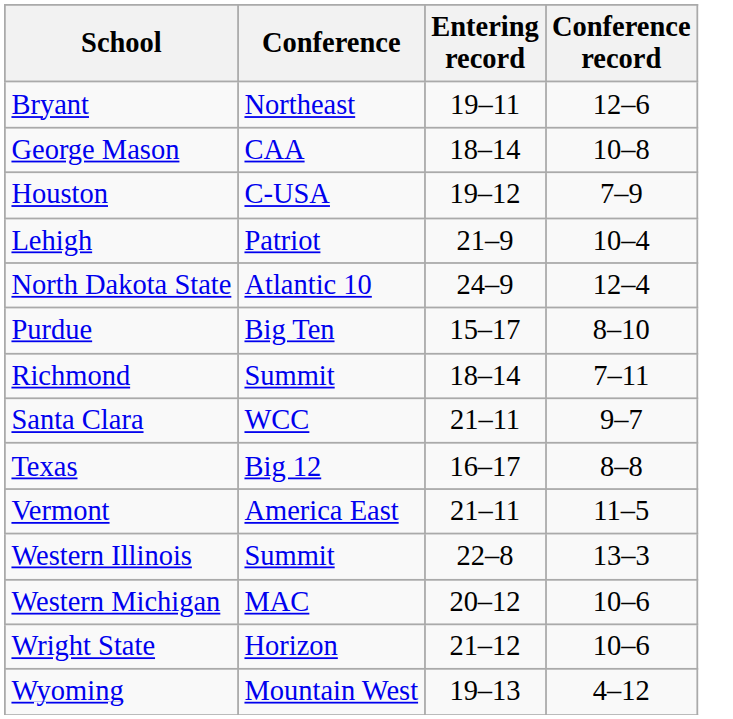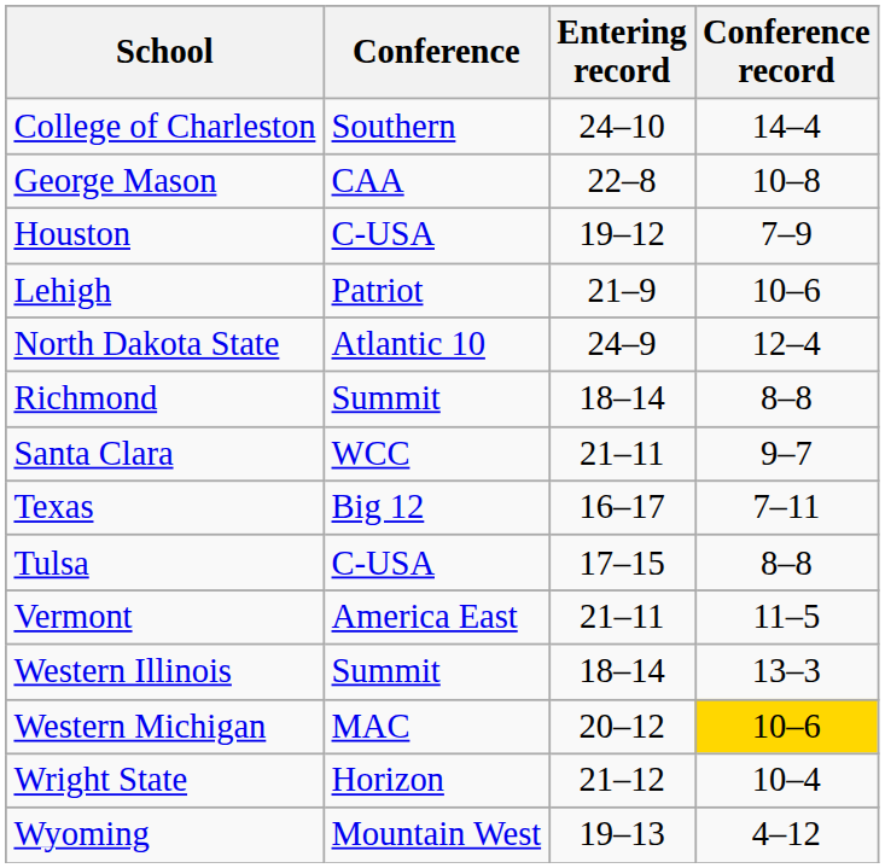- row: Bryant | Northeast | 19–11 | 12–6
+ row: College of Charleston | Southern | 24–10 | 14–4
George Mason | Entering record: 18–14 -> 22–8
Lehigh | Conference record: 10–4 -> 10–6
- row: Purdue | Big Ten | 15–17 | 8–10
Richmond | Conference record: 7–11 -> 8–8
Texas | Conference record: 8–8 -> 7–11
+ row: Tulsa | C-USA | 17–15 | 8–8
Western Illinois | Entering record: 22–8 -> 18–14
Western Michigan | Conference record: no background -> gold background
Wright State | Conference record: 10–6 -> 10–4
